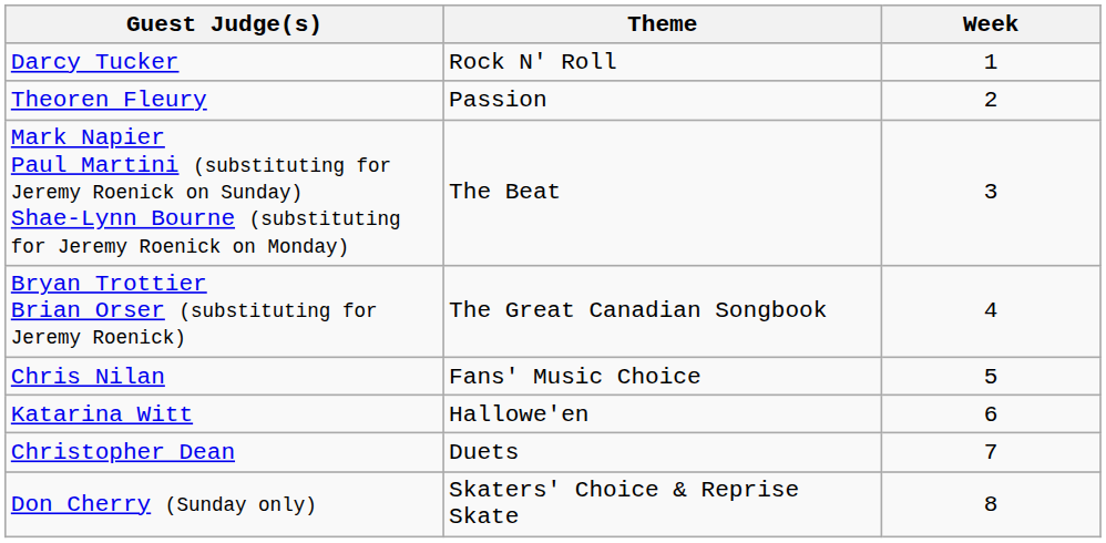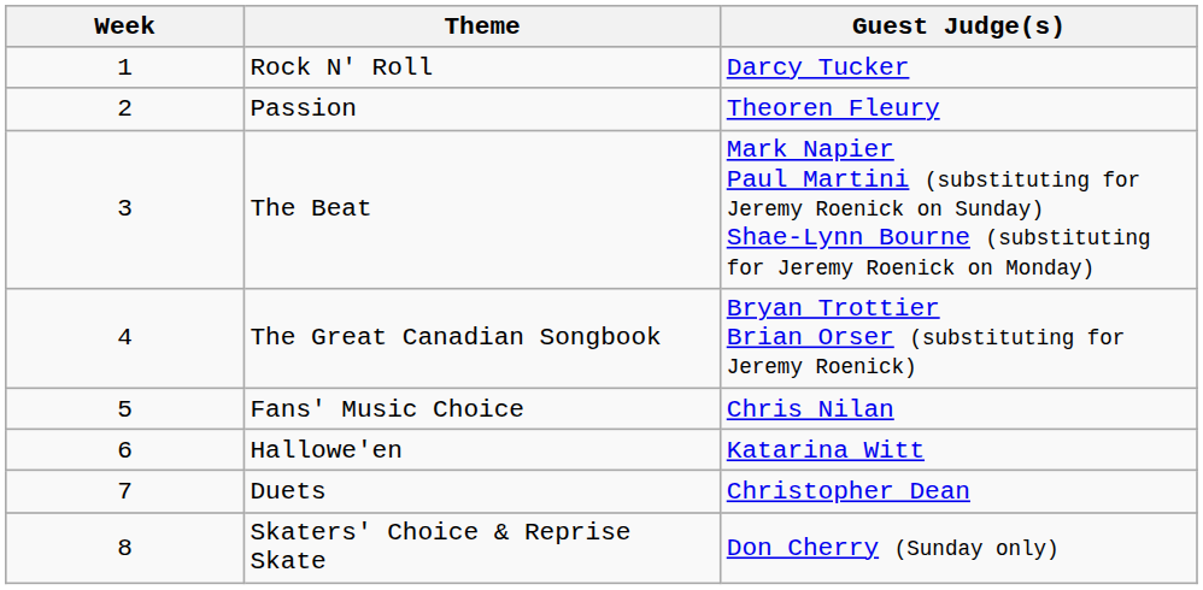columns swapped: Week <-> Guest Judge(s)
